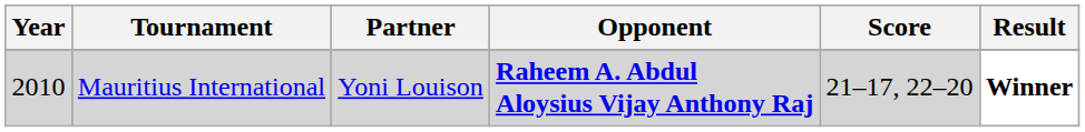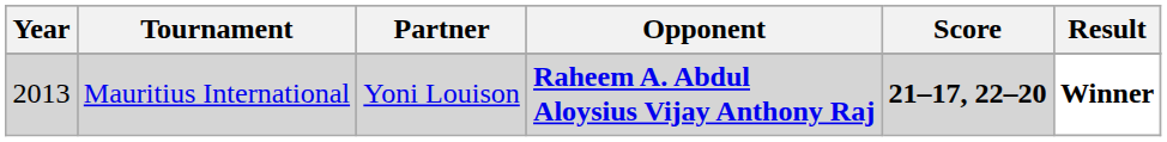Mauritius International | Year: 2010 -> 2013
Mauritius International | Score: normal -> bold
